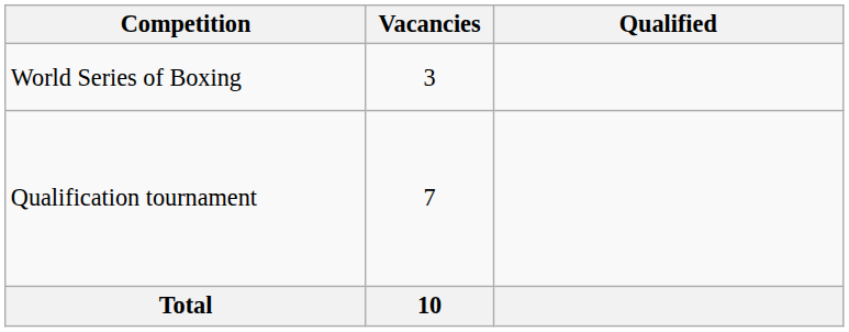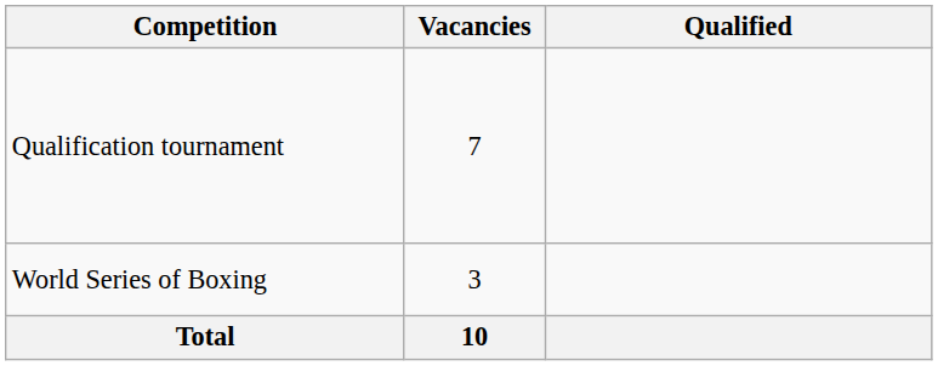rows swapped: World Series of Boxing <-> Qualification tournament
